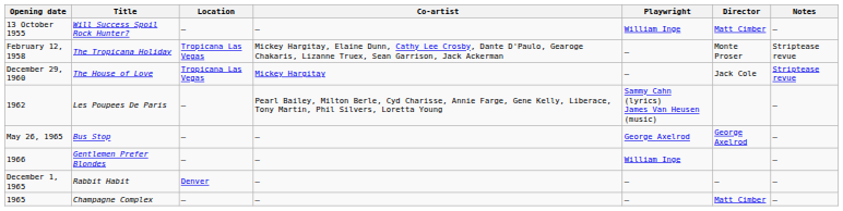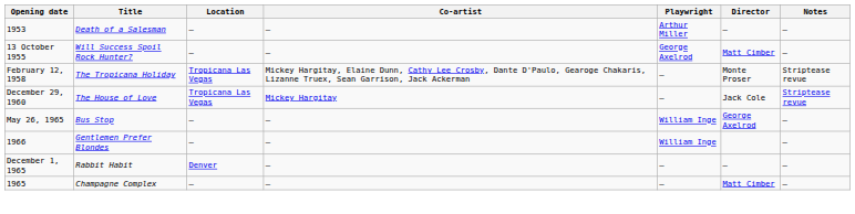+ row: 1953 | Death of a Salesman | — | — | Arthur Miller | — | —
13 October 1955 | Playwright: William Inge -> George Axelrod
- row: 1962 | Les Poupees De Paris | — | Pearl Bailey, Milton Berle, Cyd Charisse, Annie Farge, Gene Kelly, Liberace, Tony Martin, Phil Silvers, Loretta Young | Sammy Cahn (lyrics) James Van Heusen (music) | —
May 26, 1965 | Playwright: George Axelrod -> William Inge
